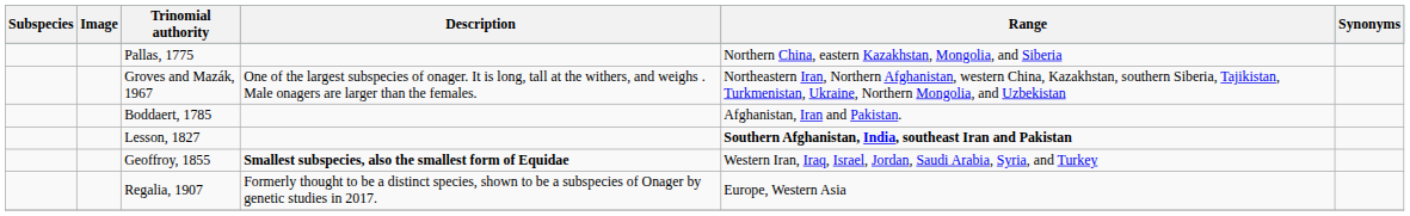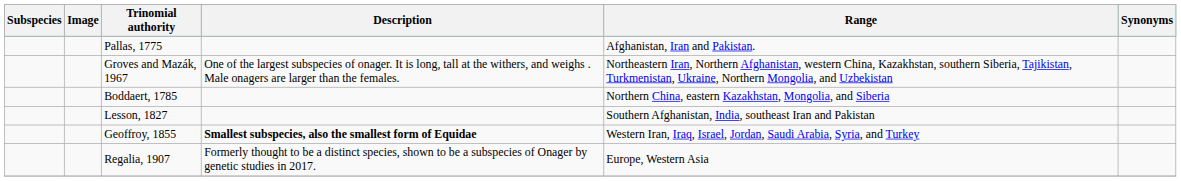Pallas, 1775 | Range: Northern China, eastern Kazakhstan, Mongolia, and Siberia -> Afghanistan, Iran and Pakistan.
Boddaert, 1785 | Range: Afghanistan, Iran and Pakistan. -> Northern China, eastern Kazakhstan, Mongolia, and Siberia
Lesson, 1827 | Range: bold -> normal
